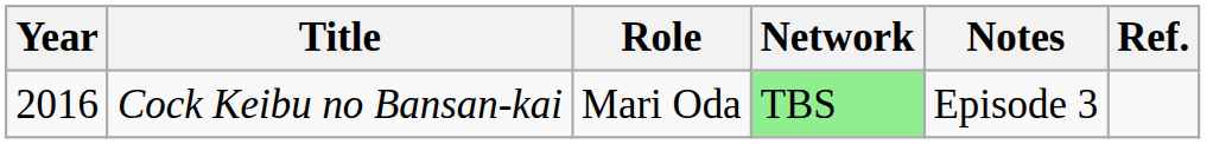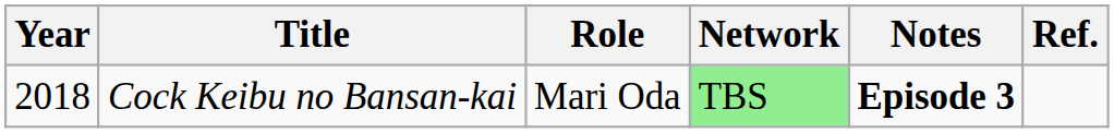Cock Keibu no Bansan-kai | Year: 2016 -> 2018
Cock Keibu no Bansan-kai | Notes: normal -> bold
